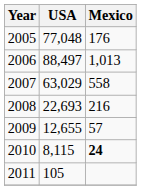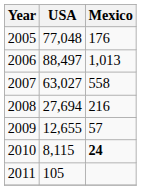2007 | USA: 63,029 -> 63,027
2008 | USA: 22,693 -> 27,694
